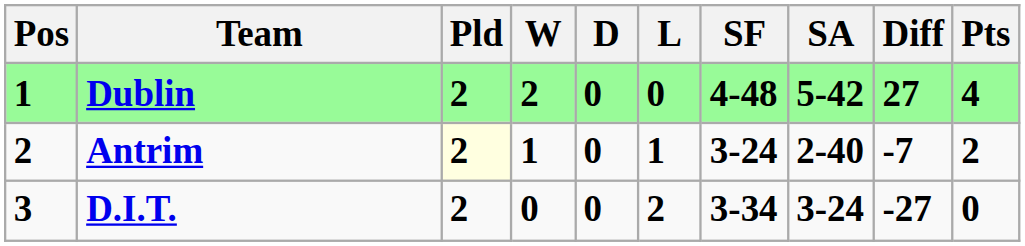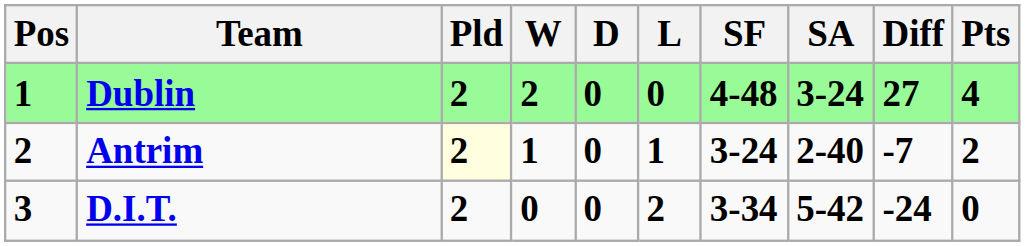Dublin | SA: 5-42 -> 3-24
D.I.T. | SA: 3-24 -> 5-42
D.I.T. | Diff: -27 -> -24
